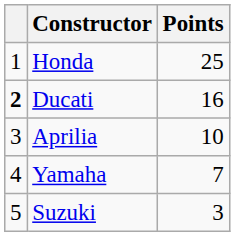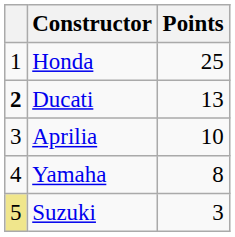Ducati | Points: 16 -> 13
Yamaha | Points: 7 -> 8
Suzuki | column 1: no background -> khaki background
